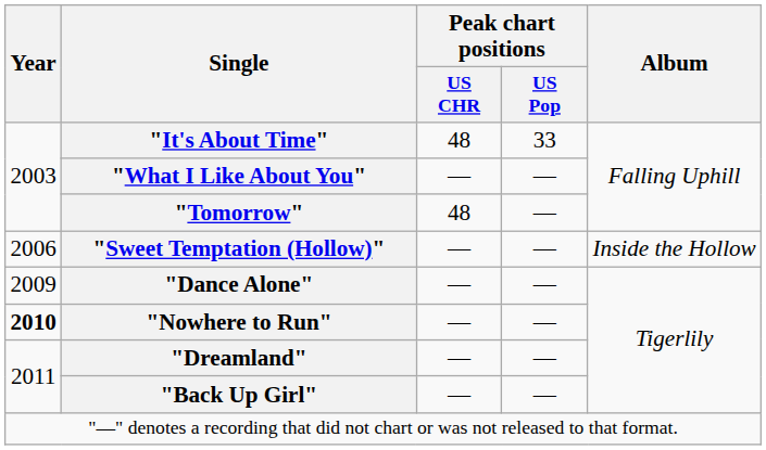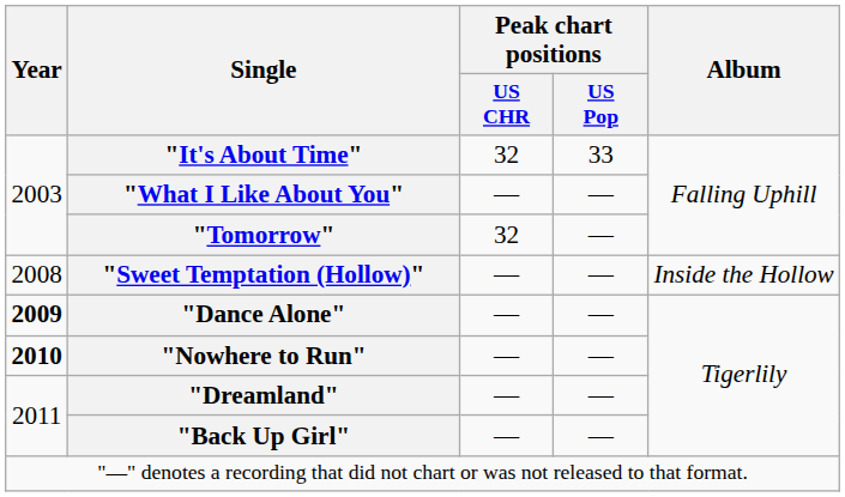"It's About Time" | Peak chart positions / US CHR: 48 -> 32
"Tomorrow" | Peak chart positions / US CHR: 48 -> 32
"Sweet Temptation (Hollow)" | Year: 2006 -> 2008
"Dance Alone" | Year: normal -> bold
